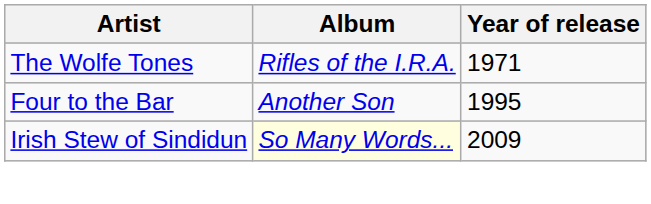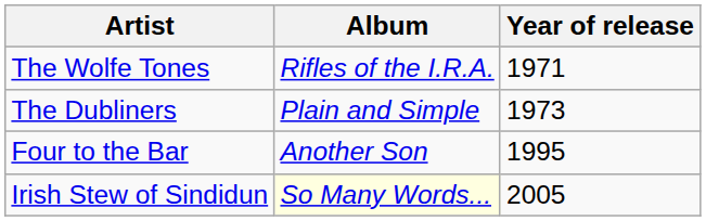+ row: The Dubliners | Plain and Simple | 1973
Irish Stew of Sindidun | Year of release: 2009 -> 2005
